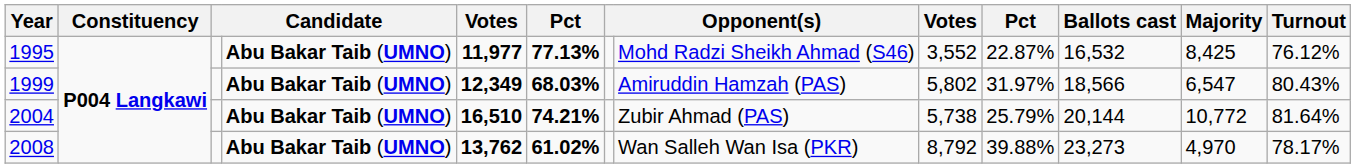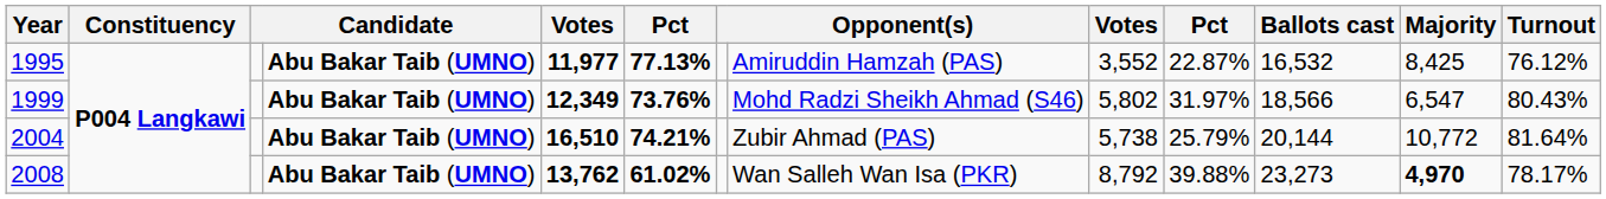1995 | column 8: Mohd Radzi Sheikh Ahmad (S46) -> Amiruddin Hamzah (PAS)
1999 | column 6: 68.03% -> 73.76%
1999 | column 8: Amiruddin Hamzah (PAS) -> Mohd Radzi Sheikh Ahmad (S46)
2008 | Majority: normal -> bold
